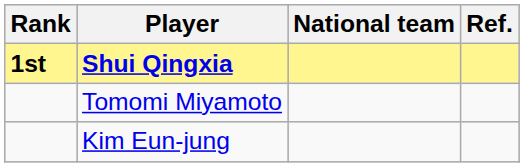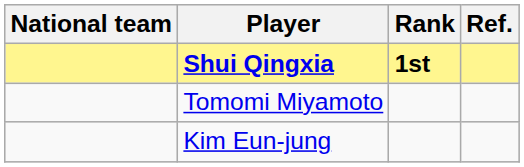columns swapped: Rank <-> National team
